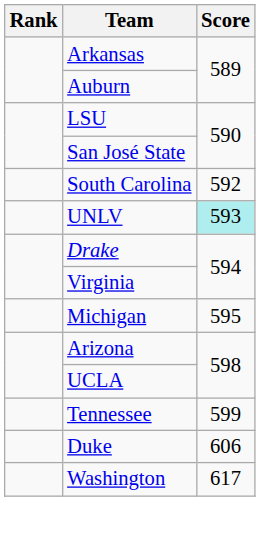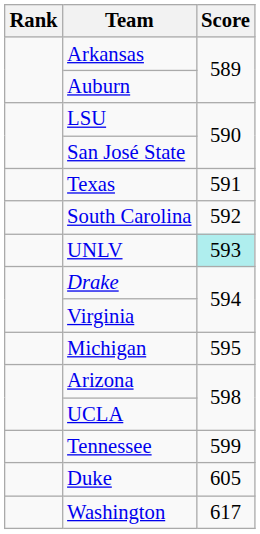+ row: Texas | 591
Duke | Score: 606 -> 605
